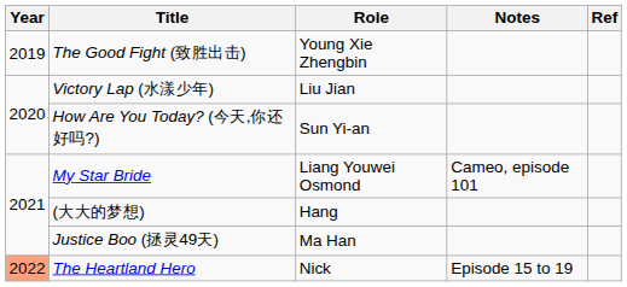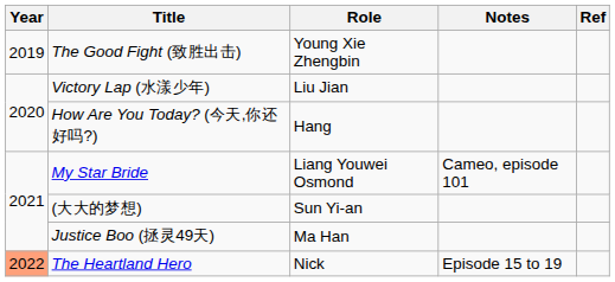How Are You Today? (今天,你还好吗?) | Role: Sun Yi-an -> Hang
(大大的梦想) | Role: Hang -> Sun Yi-an
